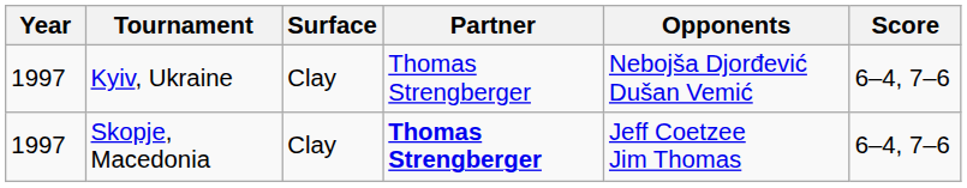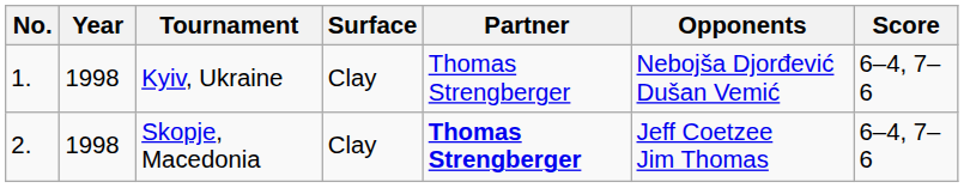+ column: No. | 1. | 2.
Kyiv, Ukraine | Year: 1997 -> 1998
Skopje, Macedonia | Year: 1997 -> 1998
